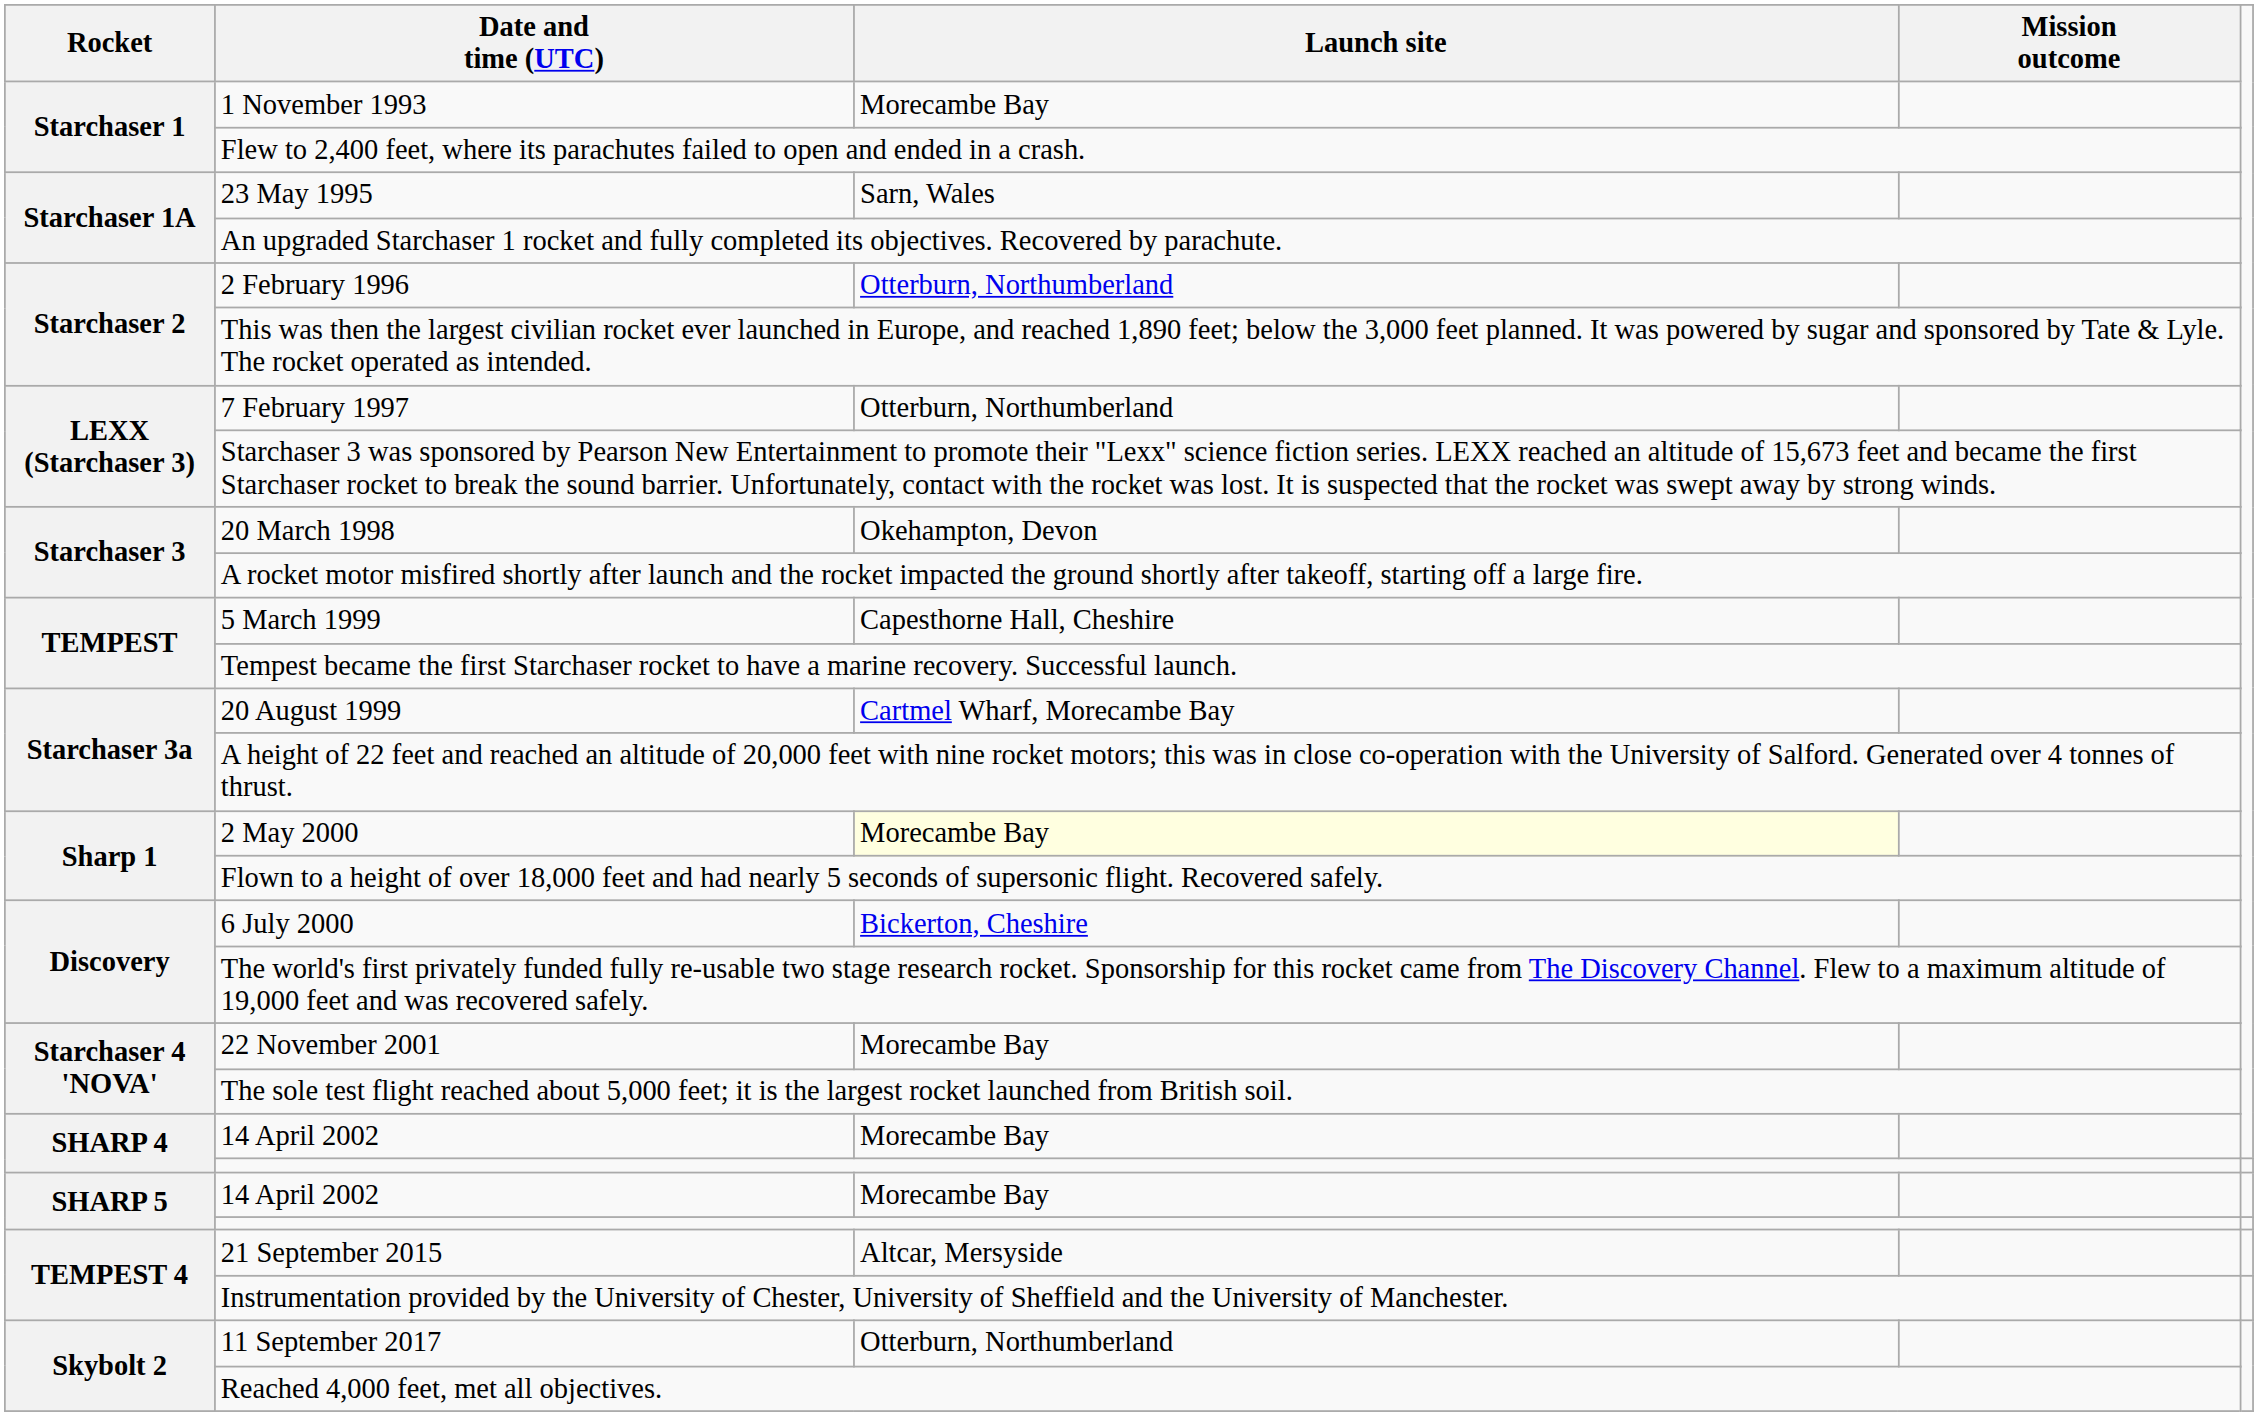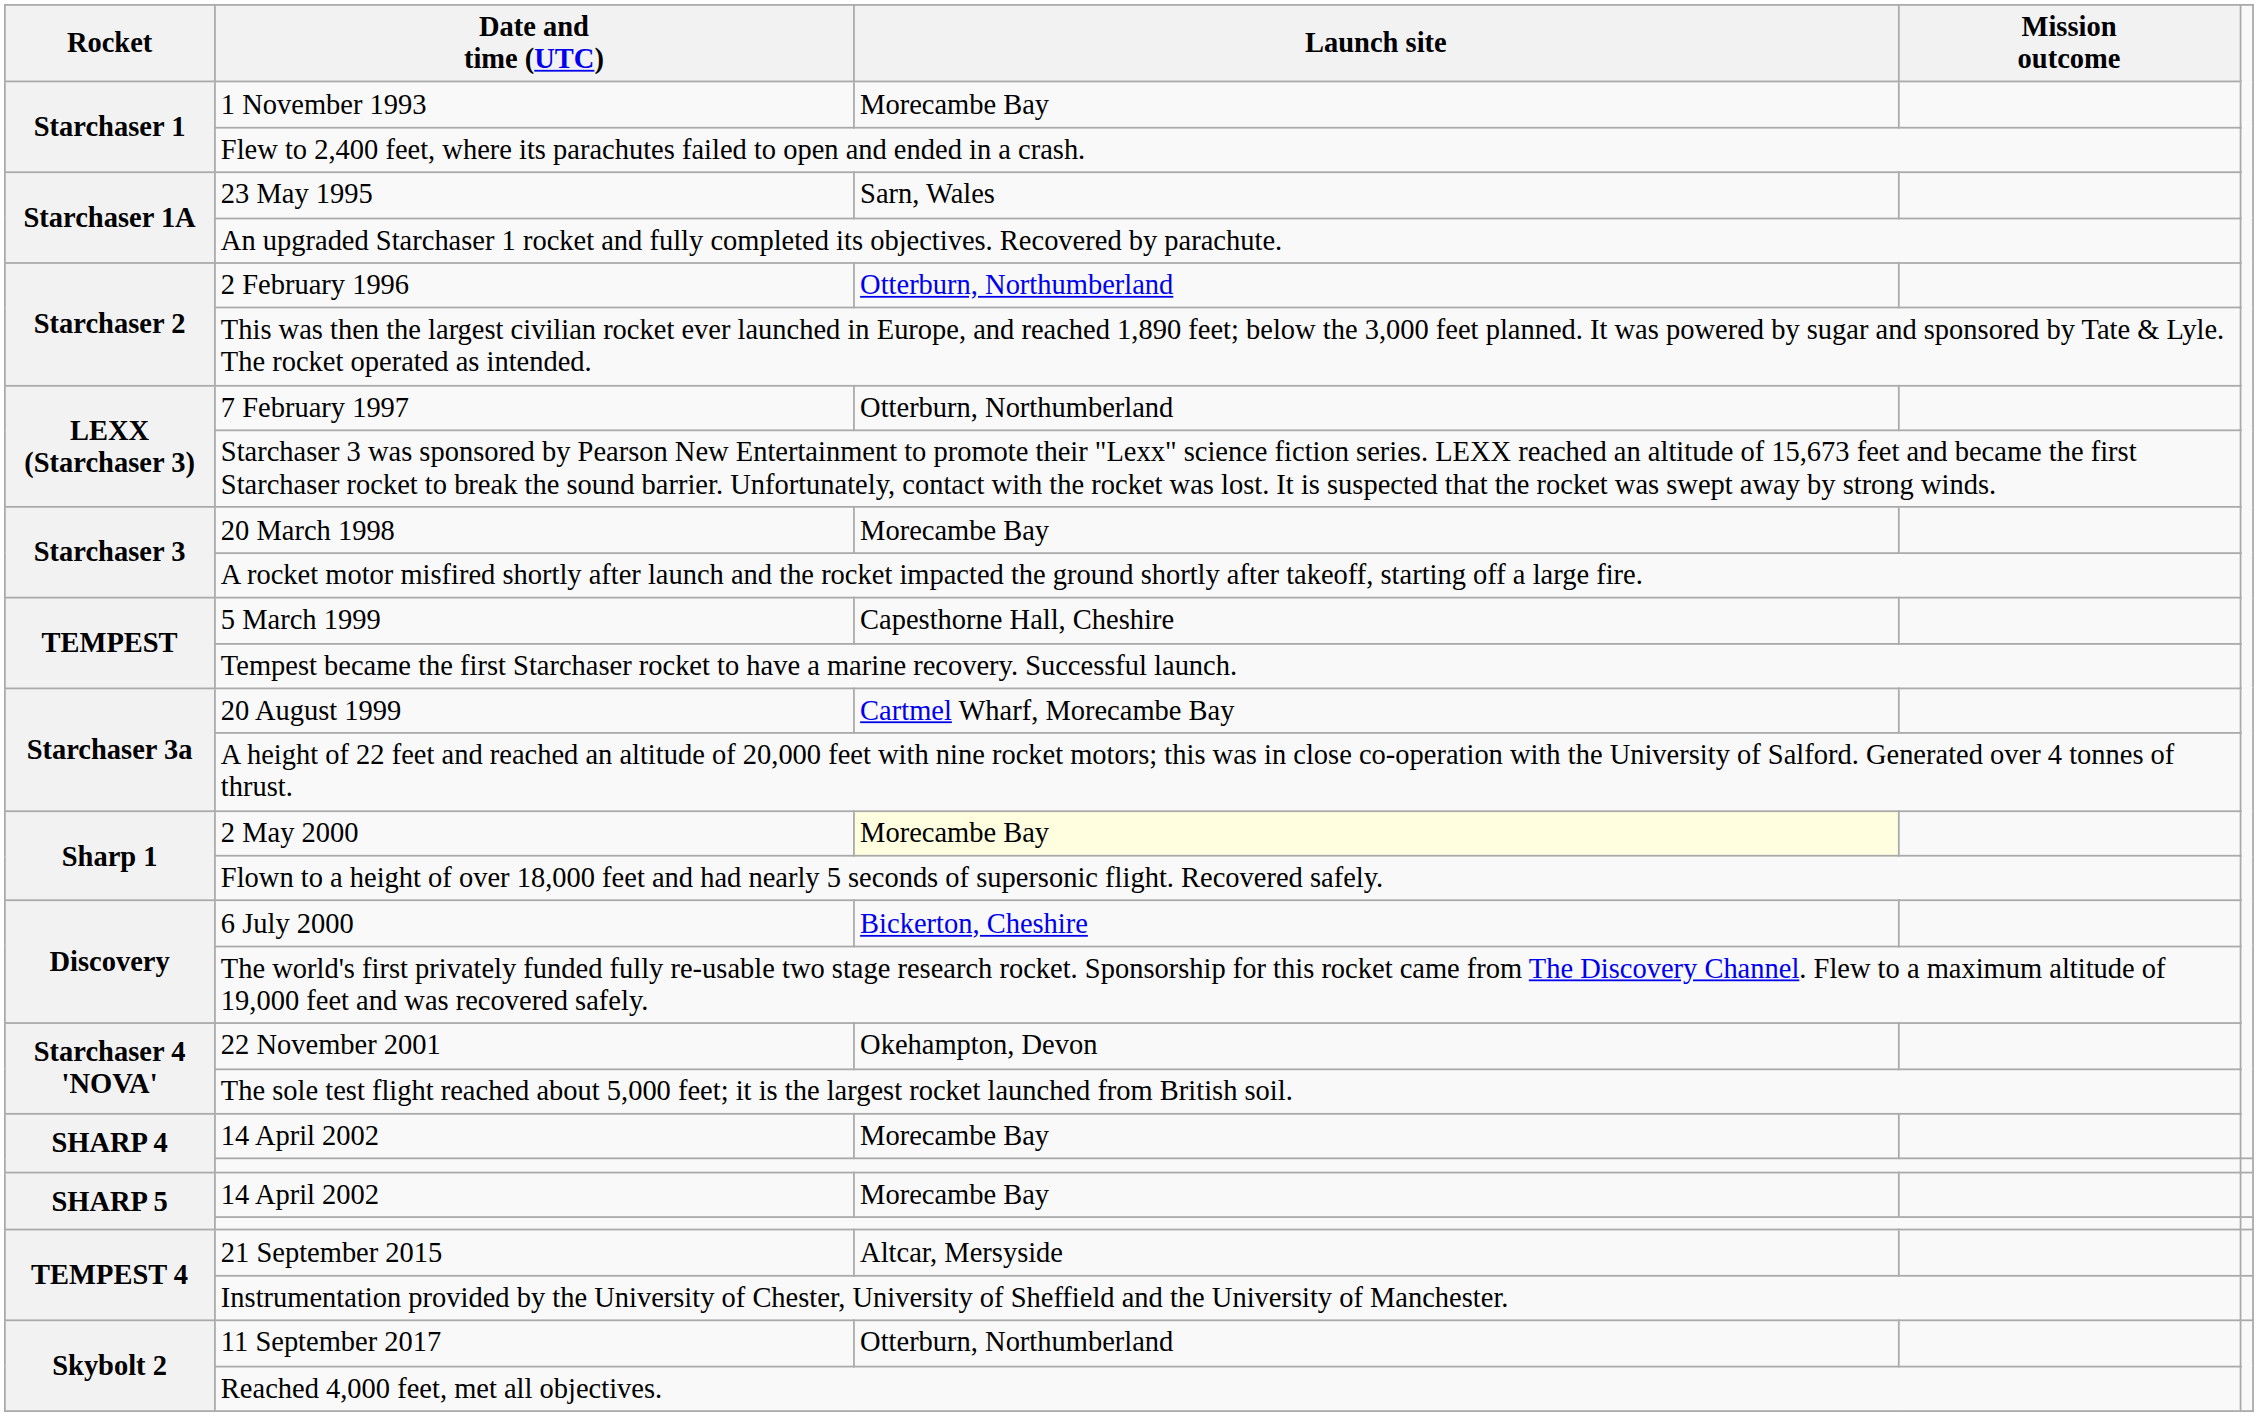20 March 1998 | Launch site: Okehampton, Devon -> Morecambe Bay
22 November 2001 | Launch site: Morecambe Bay -> Okehampton, Devon
